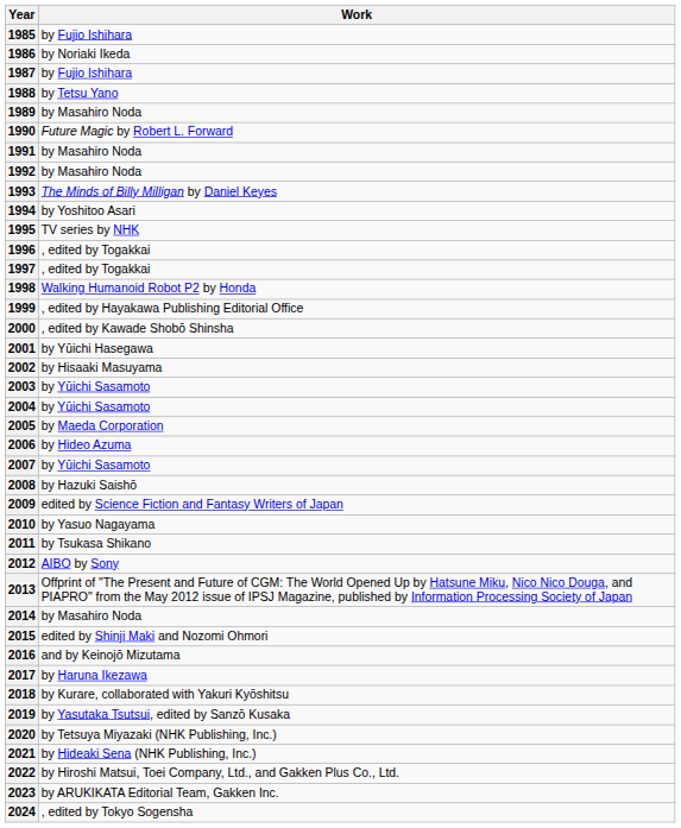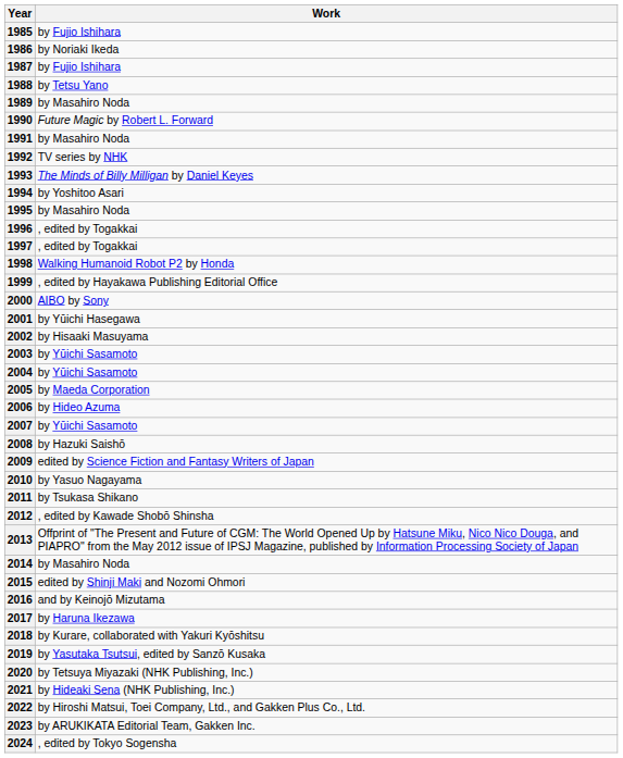1992 | Work: by Masahiro Noda -> TV series by NHK
1995 | Work: TV series by NHK -> by Masahiro Noda
2000 | Work: , edited by Kawade Shobō Shinsha -> AIBO by Sony
2012 | Work: AIBO by Sony -> , edited by Kawade Shobō Shinsha
